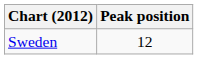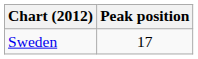Sweden | Peak position: 12 -> 17
